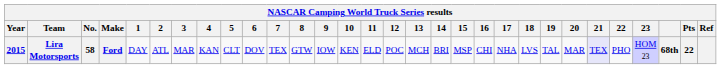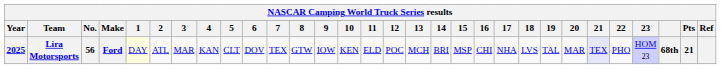Lira Motorsports | Year: 2015 -> 2025
Lira Motorsports | No.: 58 -> 56
Lira Motorsports | 1: no background -> lightyellow background
Lira Motorsports | Pts: 22 -> 21
